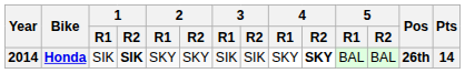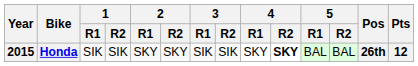Honda | Year: 2014 -> 2015
Honda | 1 / R2: bold -> normal
Honda | Pts: 14 -> 12
